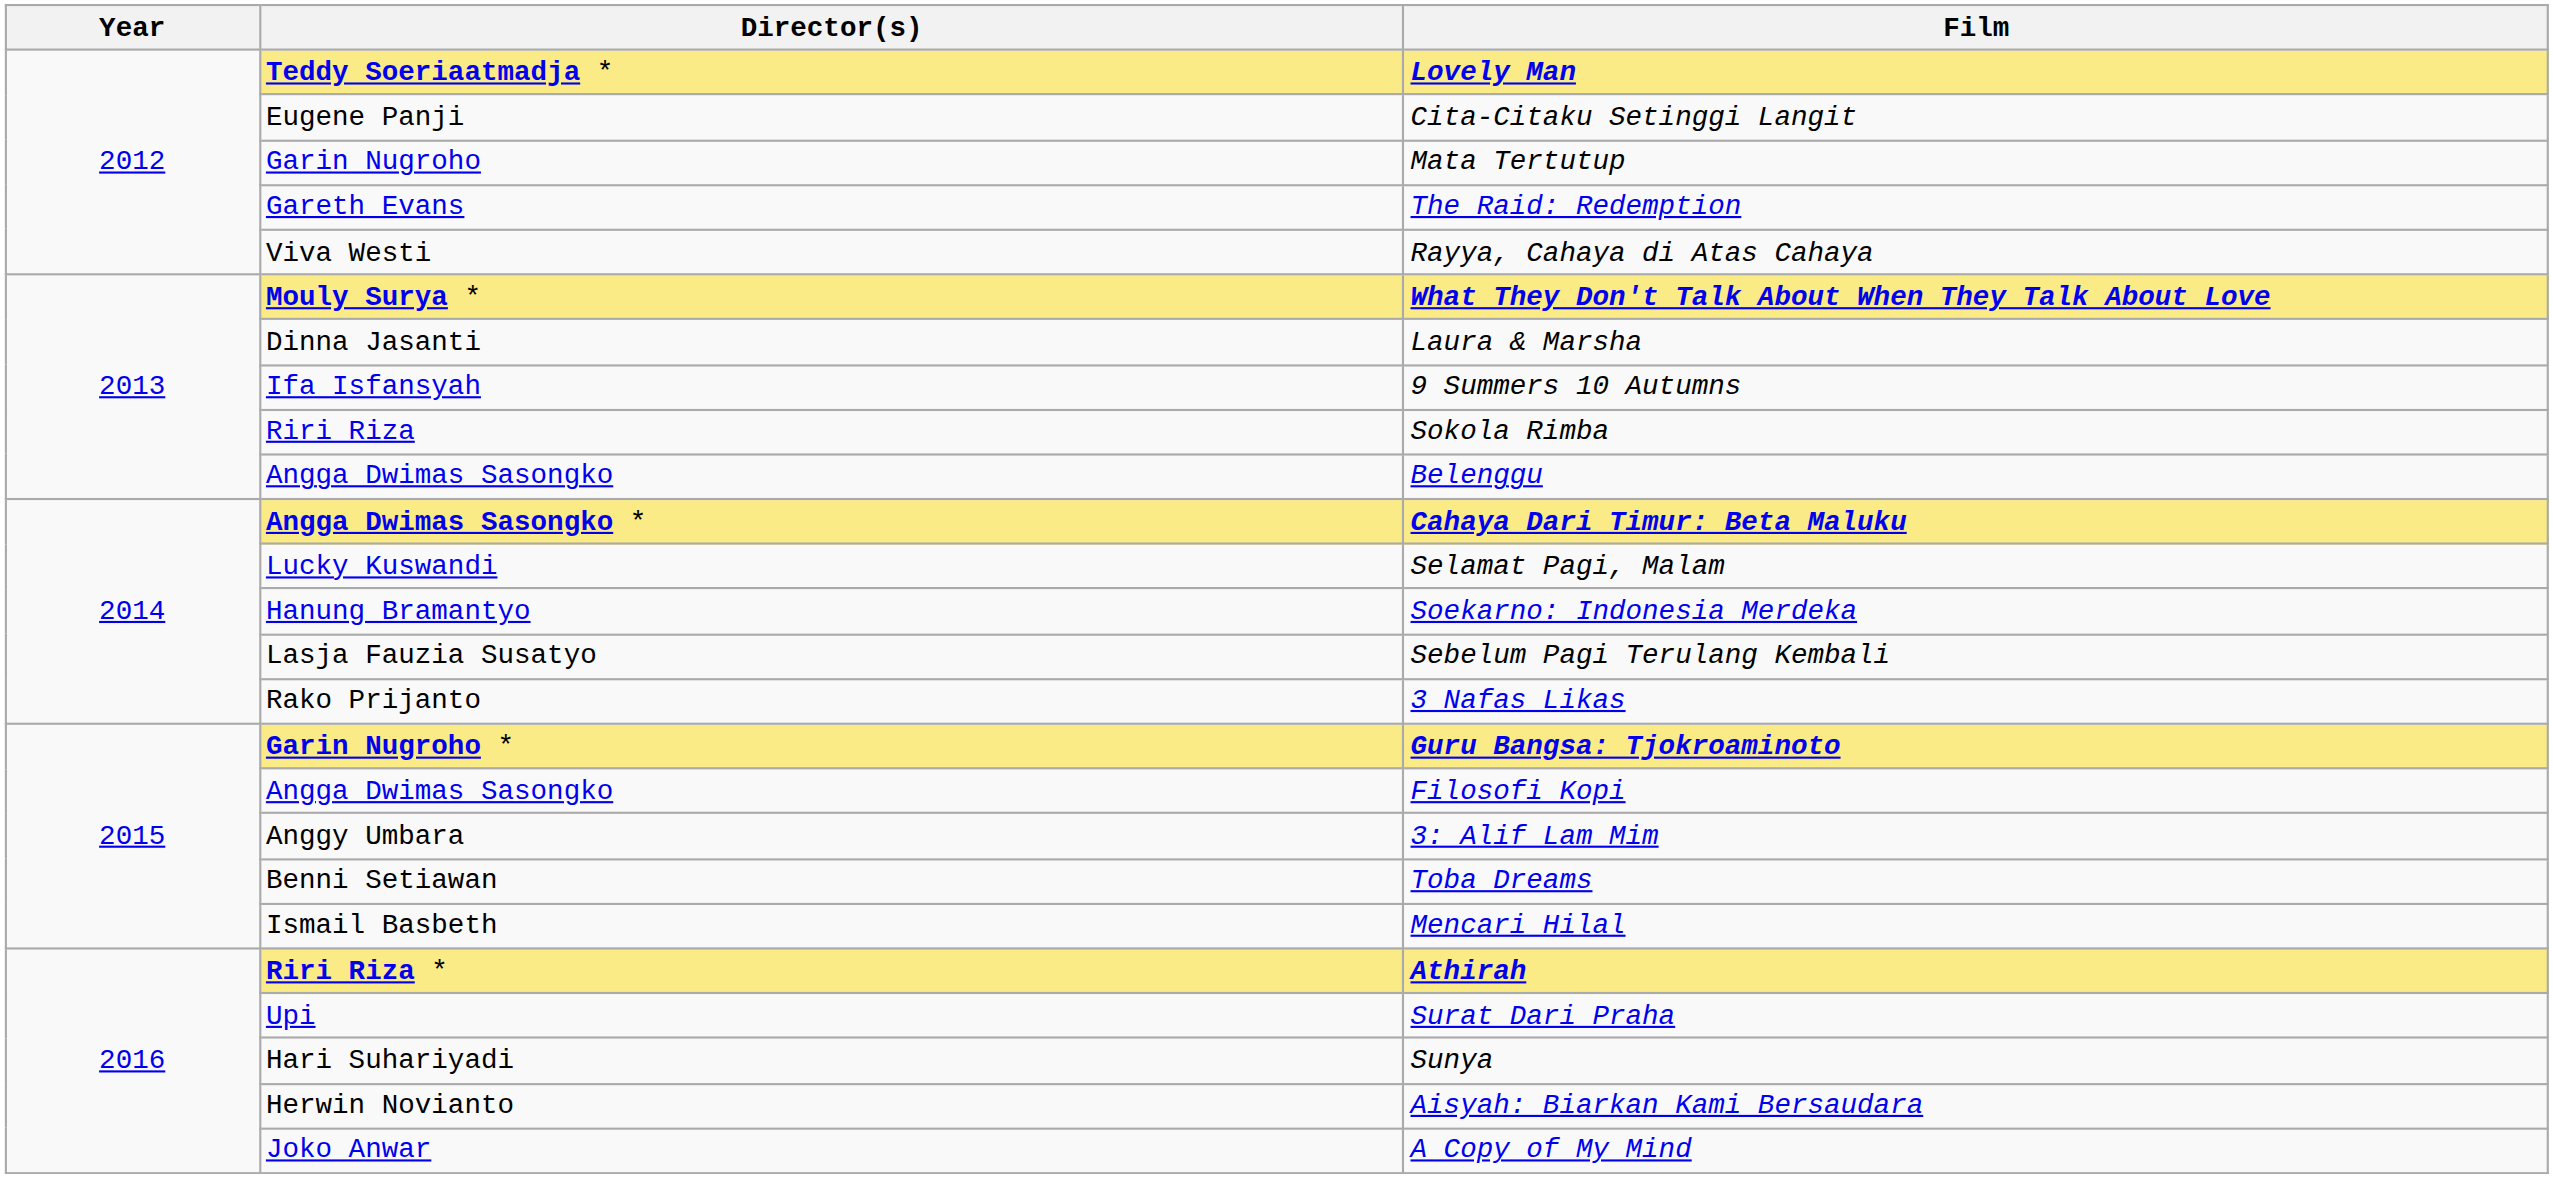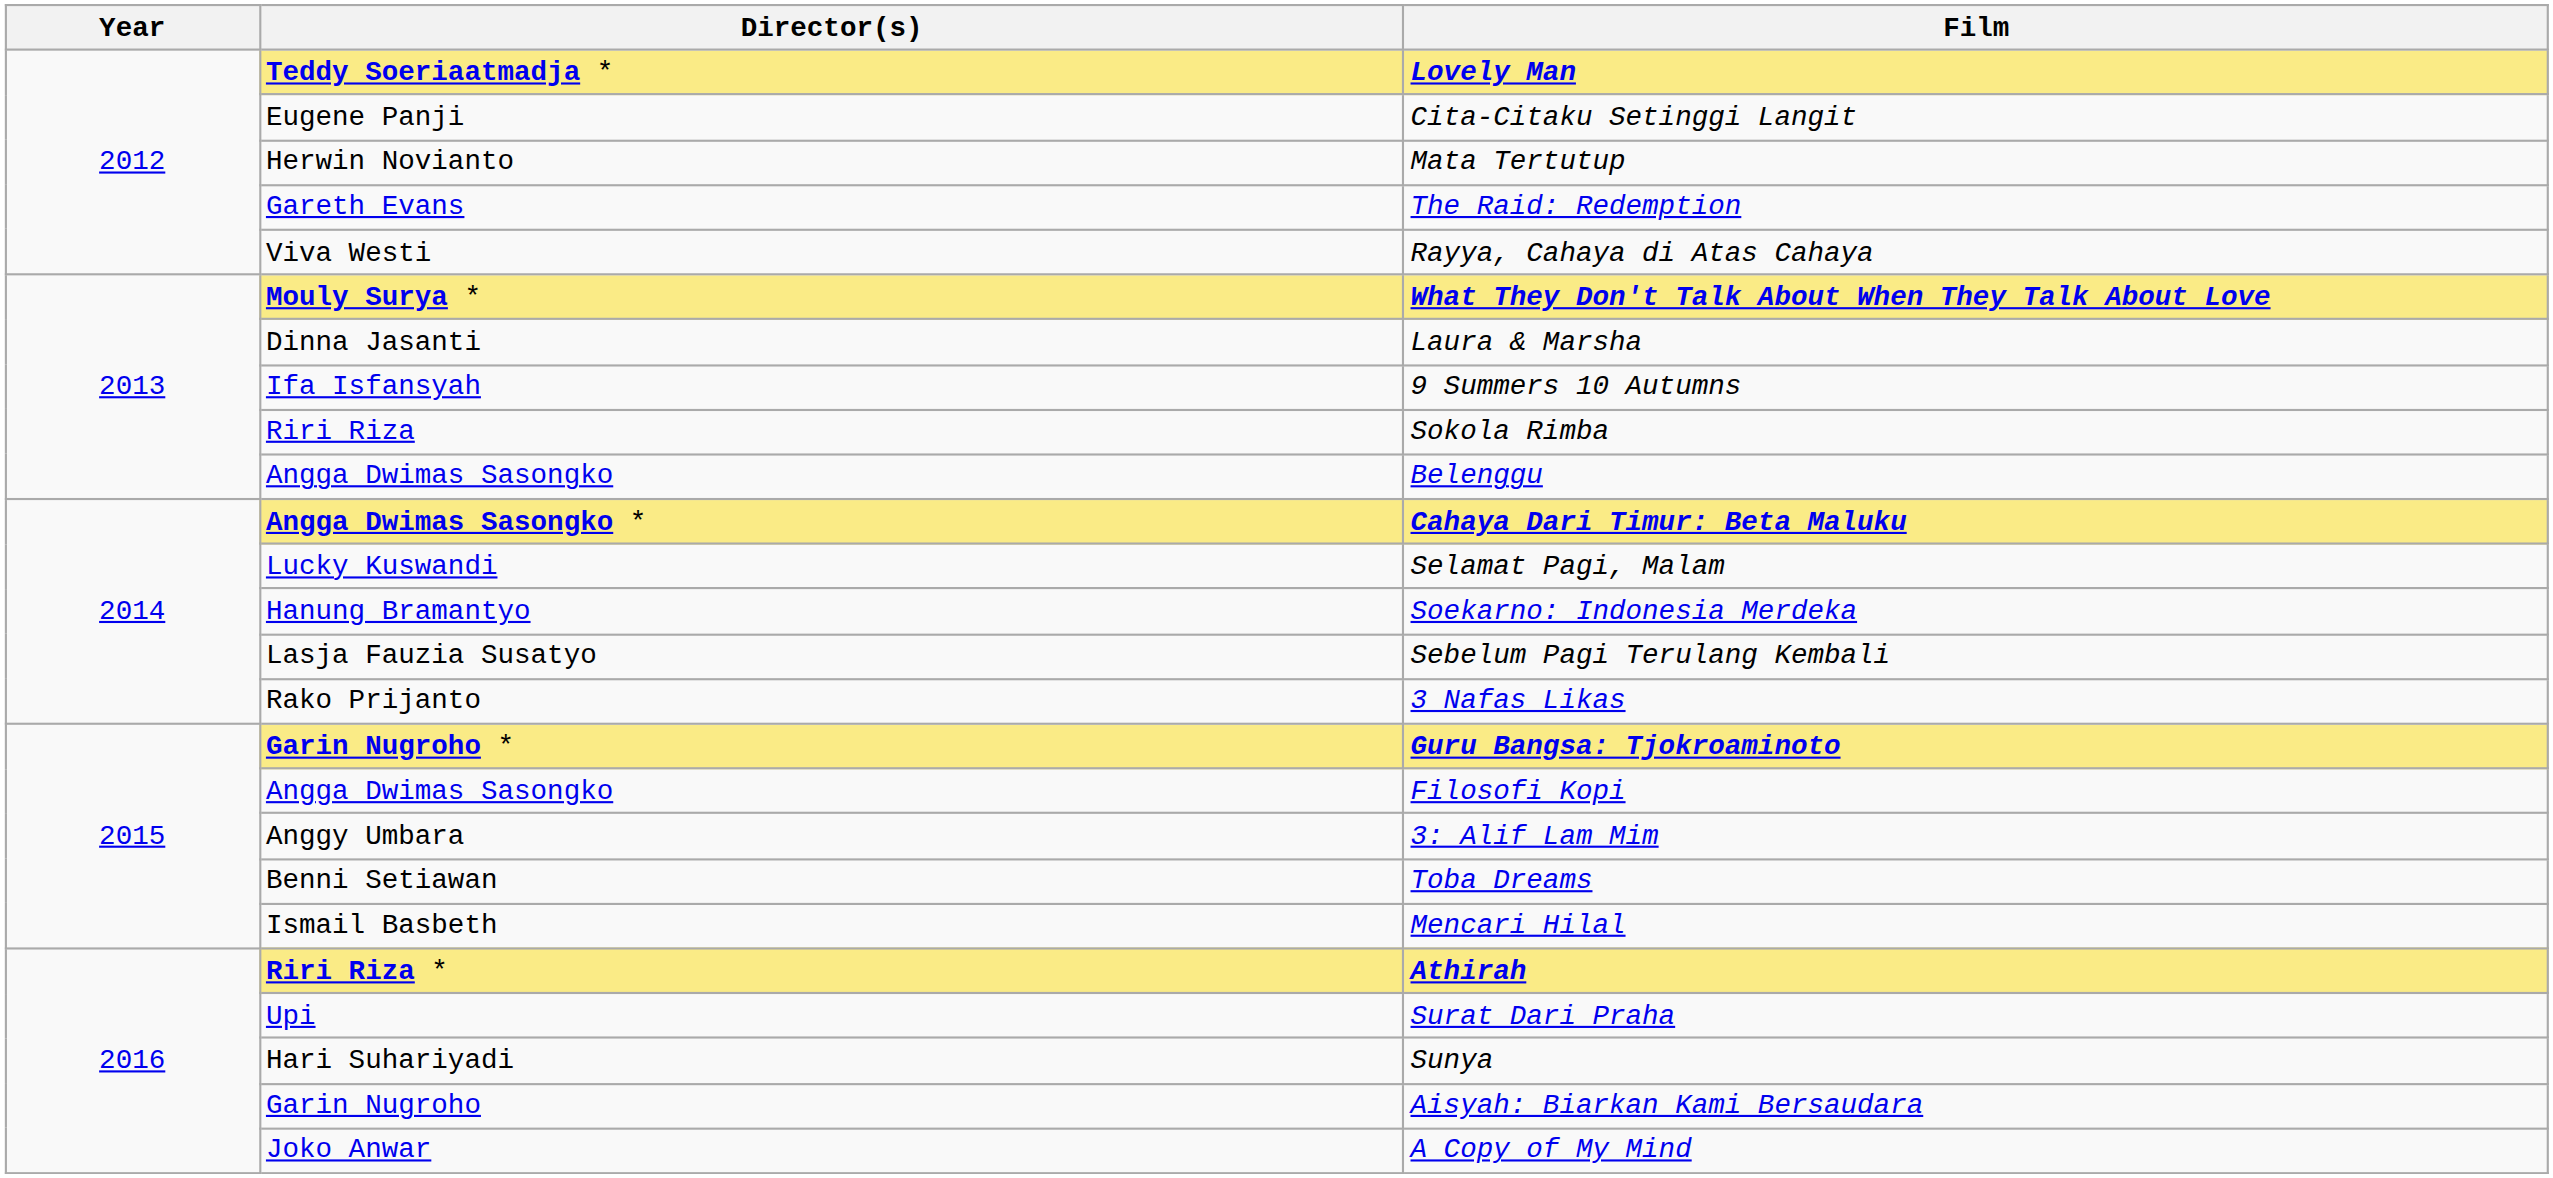Mata Tertutup | Director(s): Garin Nugroho -> Herwin Novianto
Aisyah: Biarkan Kami Bersaudara | Director(s): Herwin Novianto -> Garin Nugroho
